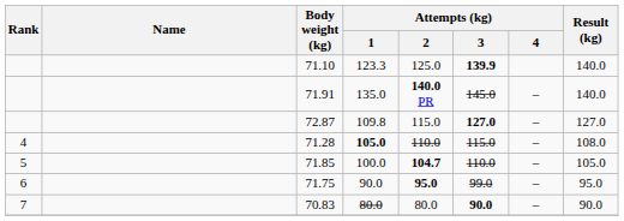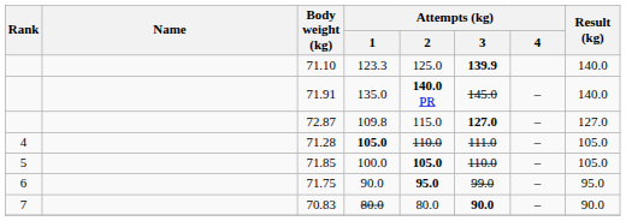71.28 | Attempts (kg) / 3: 115.0 -> 111.0
71.28 | Result (kg): 108.0 -> 105.0
71.85 | Attempts (kg) / 2: 104.7 -> 105.0
